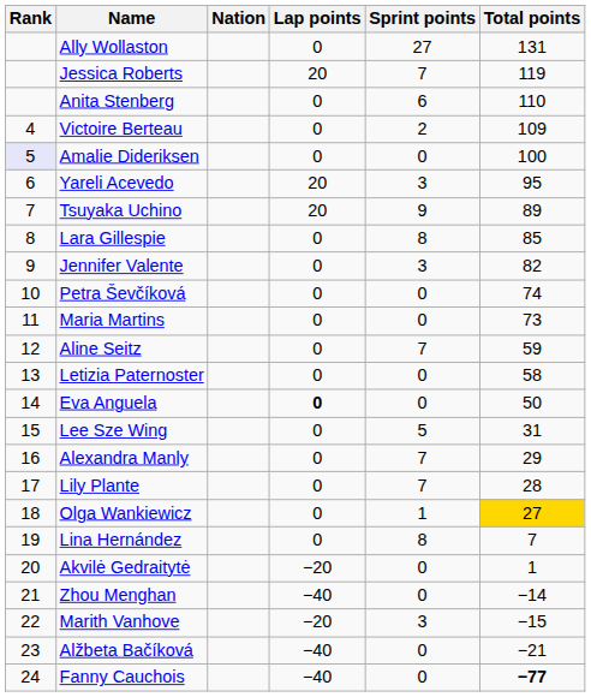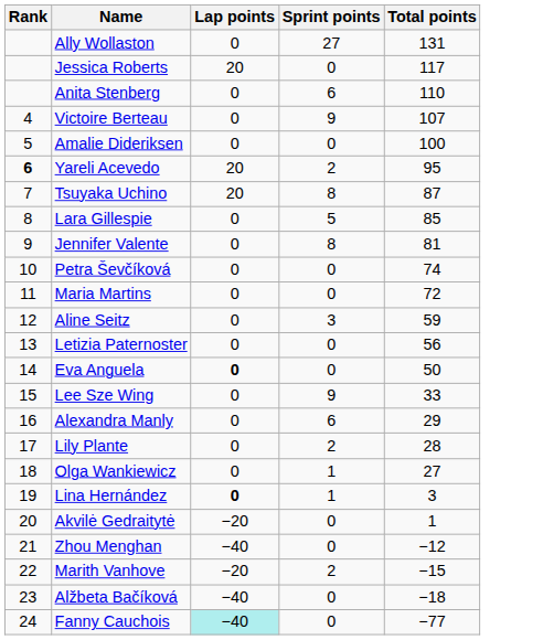- column: Nation
Jessica Roberts | Sprint points: 7 -> 0
Jessica Roberts | Total points: 119 -> 117
Victoire Berteau | Sprint points: 2 -> 9
Victoire Berteau | Total points: 109 -> 107
Amalie Dideriksen | Rank: lavender background -> no background
Yareli Acevedo | Rank: normal -> bold
Yareli Acevedo | Sprint points: 3 -> 2
Tsuyaka Uchino | Sprint points: 9 -> 8
Tsuyaka Uchino | Total points: 89 -> 87
Lara Gillespie | Sprint points: 8 -> 5
Jennifer Valente | Sprint points: 3 -> 8
Jennifer Valente | Total points: 82 -> 81
Maria Martins | Total points: 73 -> 72
Aline Seitz | Sprint points: 7 -> 3
Letizia Paternoster | Total points: 58 -> 56
Lee Sze Wing | Sprint points: 5 -> 9
Lee Sze Wing | Total points: 31 -> 33
Alexandra Manly | Sprint points: 7 -> 6
Lily Plante | Sprint points: 7 -> 2
Olga Wankiewicz | Total points: gold background -> no background
Lina Hernández | Lap points: normal -> bold
Lina Hernández | Sprint points: 8 -> 1
Lina Hernández | Total points: 7 -> 3
Zhou Menghan | Total points: −14 -> −12
Marith Vanhove | Sprint points: 3 -> 2
Alžbeta Bačíková | Total points: −21 -> −18
Fanny Cauchois | Lap points: no background -> paleturquoise background
Fanny Cauchois | Total points: bold -> normal
